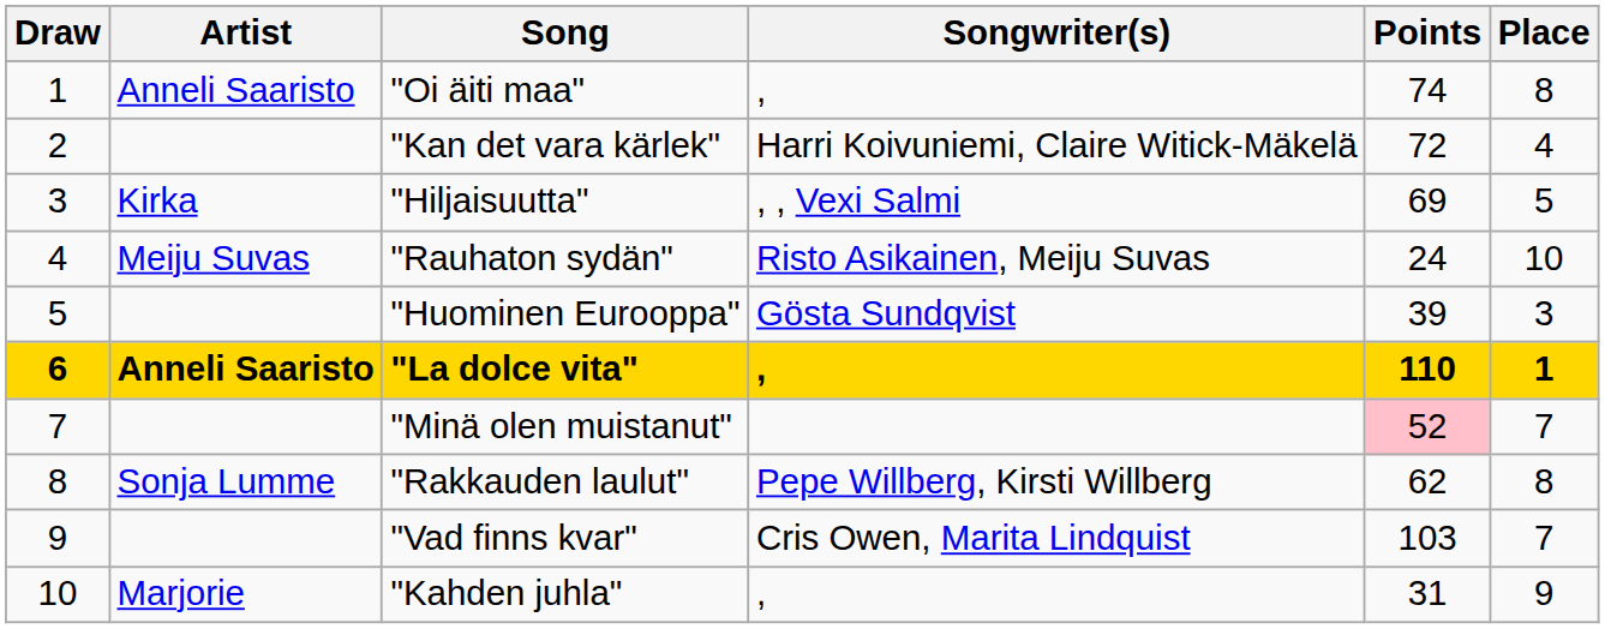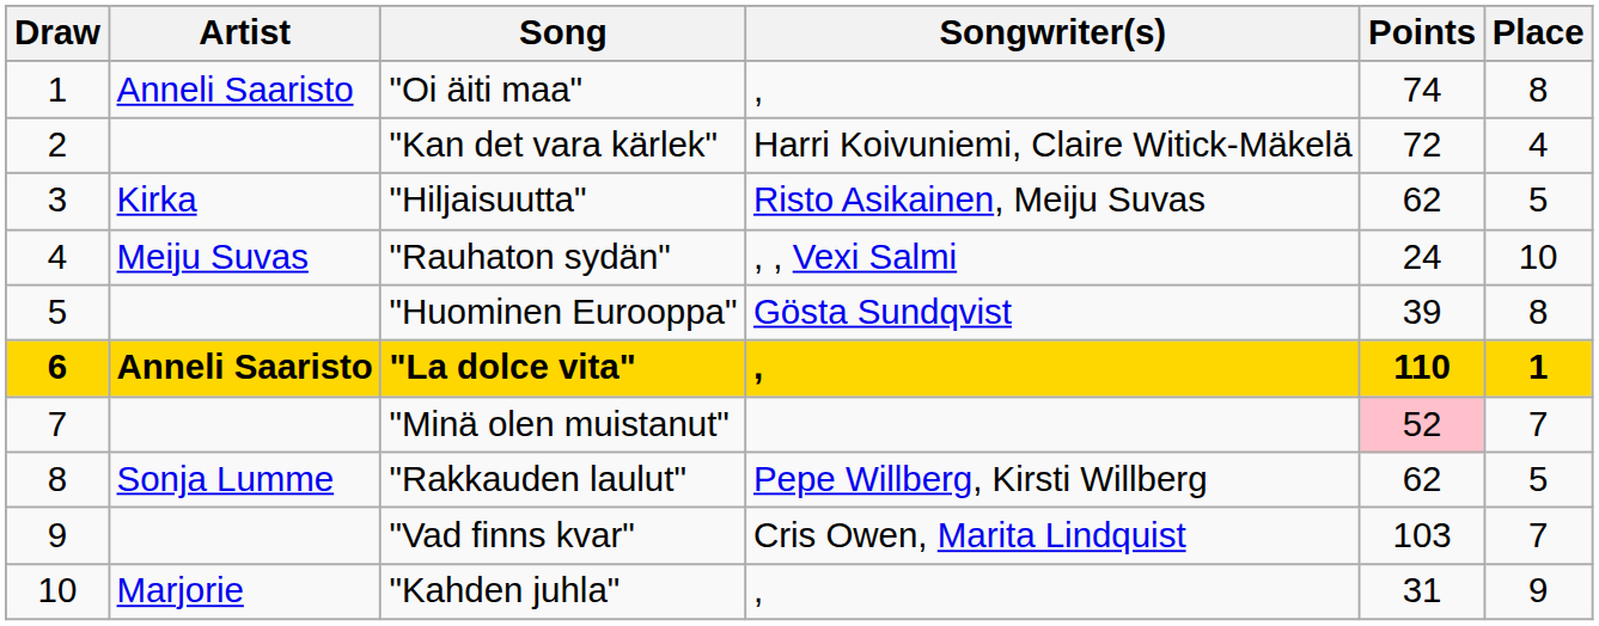"Hiljaisuutta" | Songwriter(s): , , Vexi Salmi -> Risto Asikainen, Meiju Suvas
"Hiljaisuutta" | Points: 69 -> 62
"Rauhaton sydän" | Songwriter(s): Risto Asikainen, Meiju Suvas -> , , Vexi Salmi
"Huominen Eurooppa" | Place: 3 -> 8
"Rakkauden laulut" | Place: 8 -> 5
